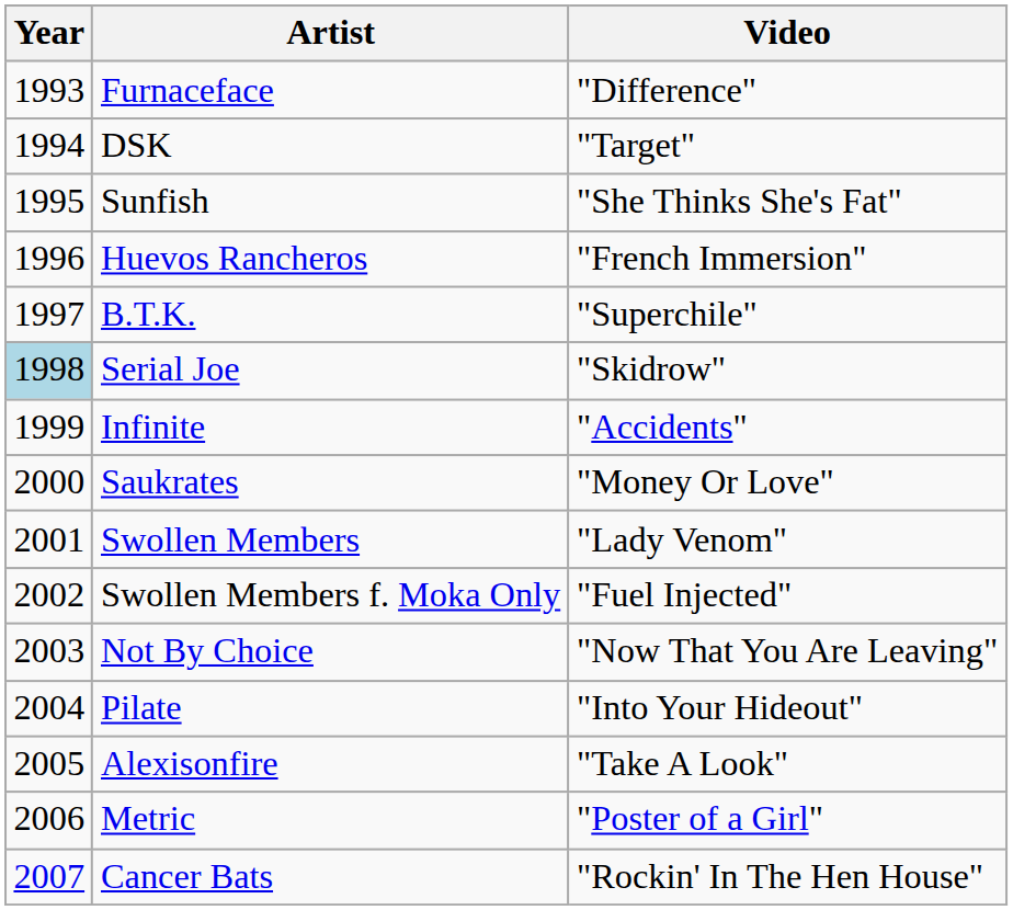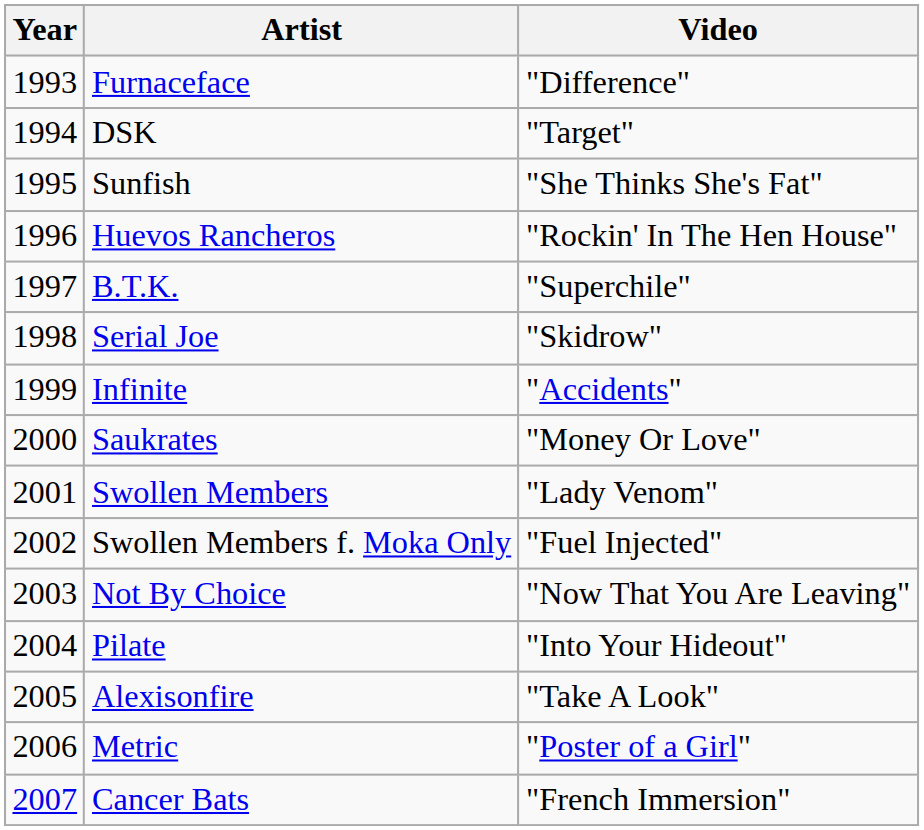Huevos Rancheros | Video: "French Immersion" -> "Rockin' In The Hen House"
Serial Joe | Year: lightblue background -> no background
Cancer Bats | Video: "Rockin' In The Hen House" -> "French Immersion"
